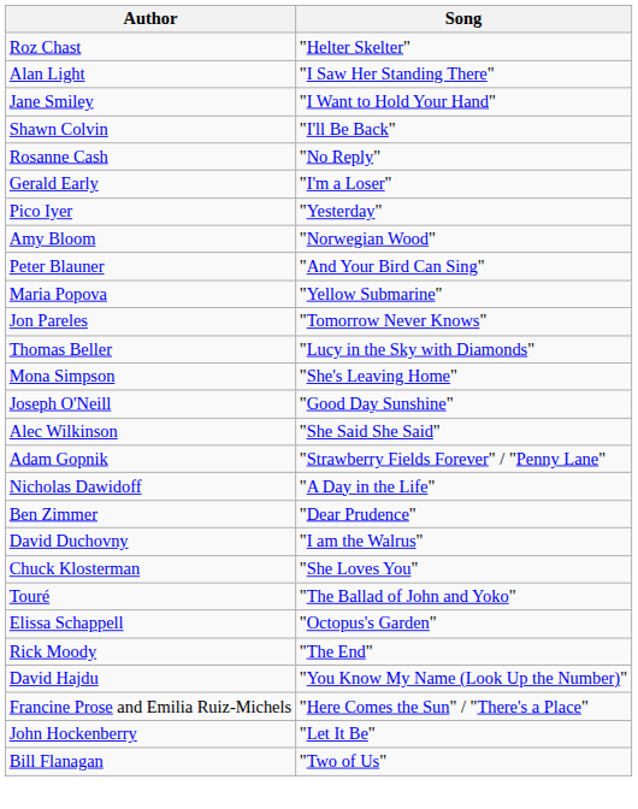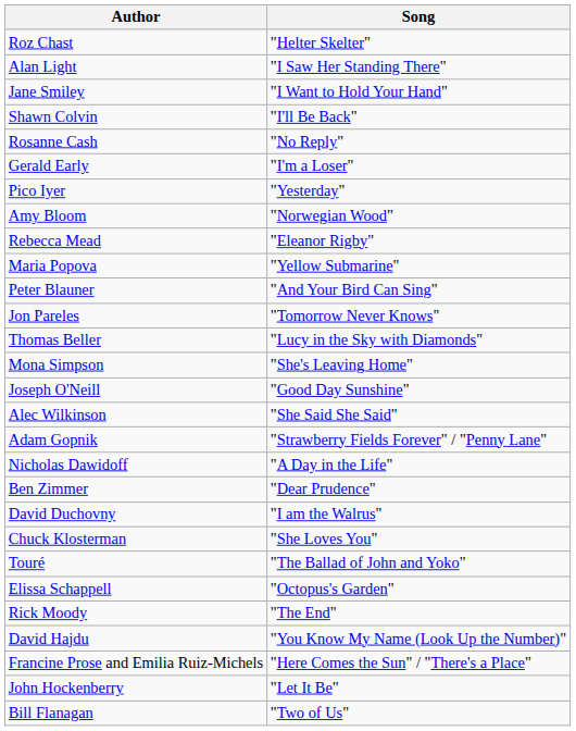+ row: Rebecca Mead | "Eleanor Rigby"
rows swapped: Maria Popova <-> Peter Blauner
